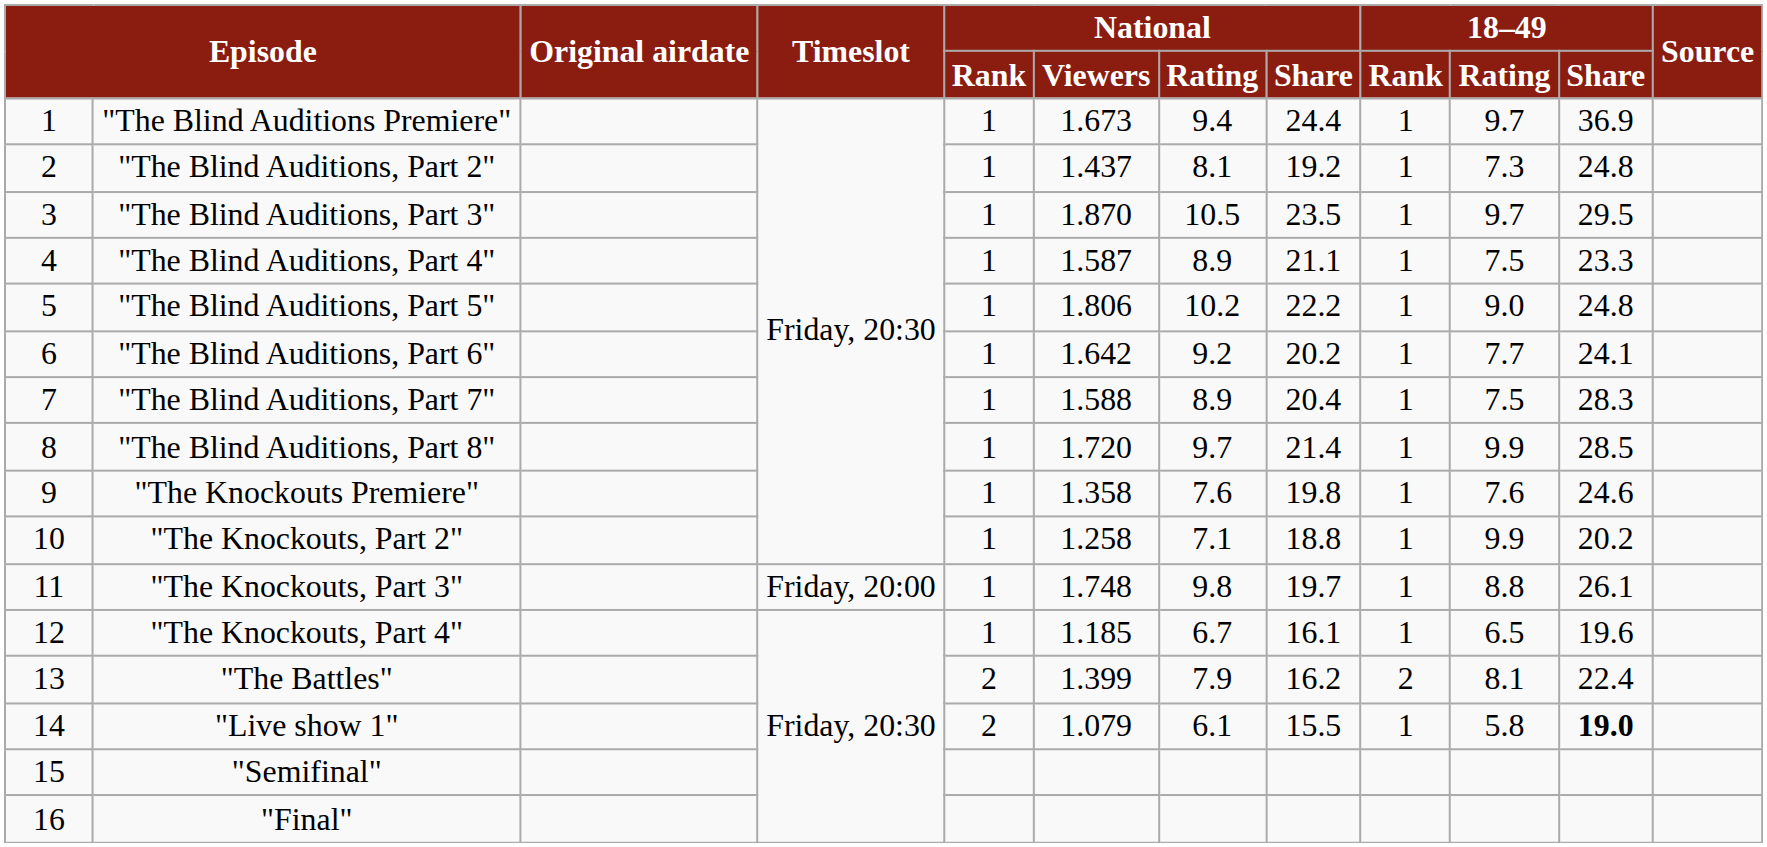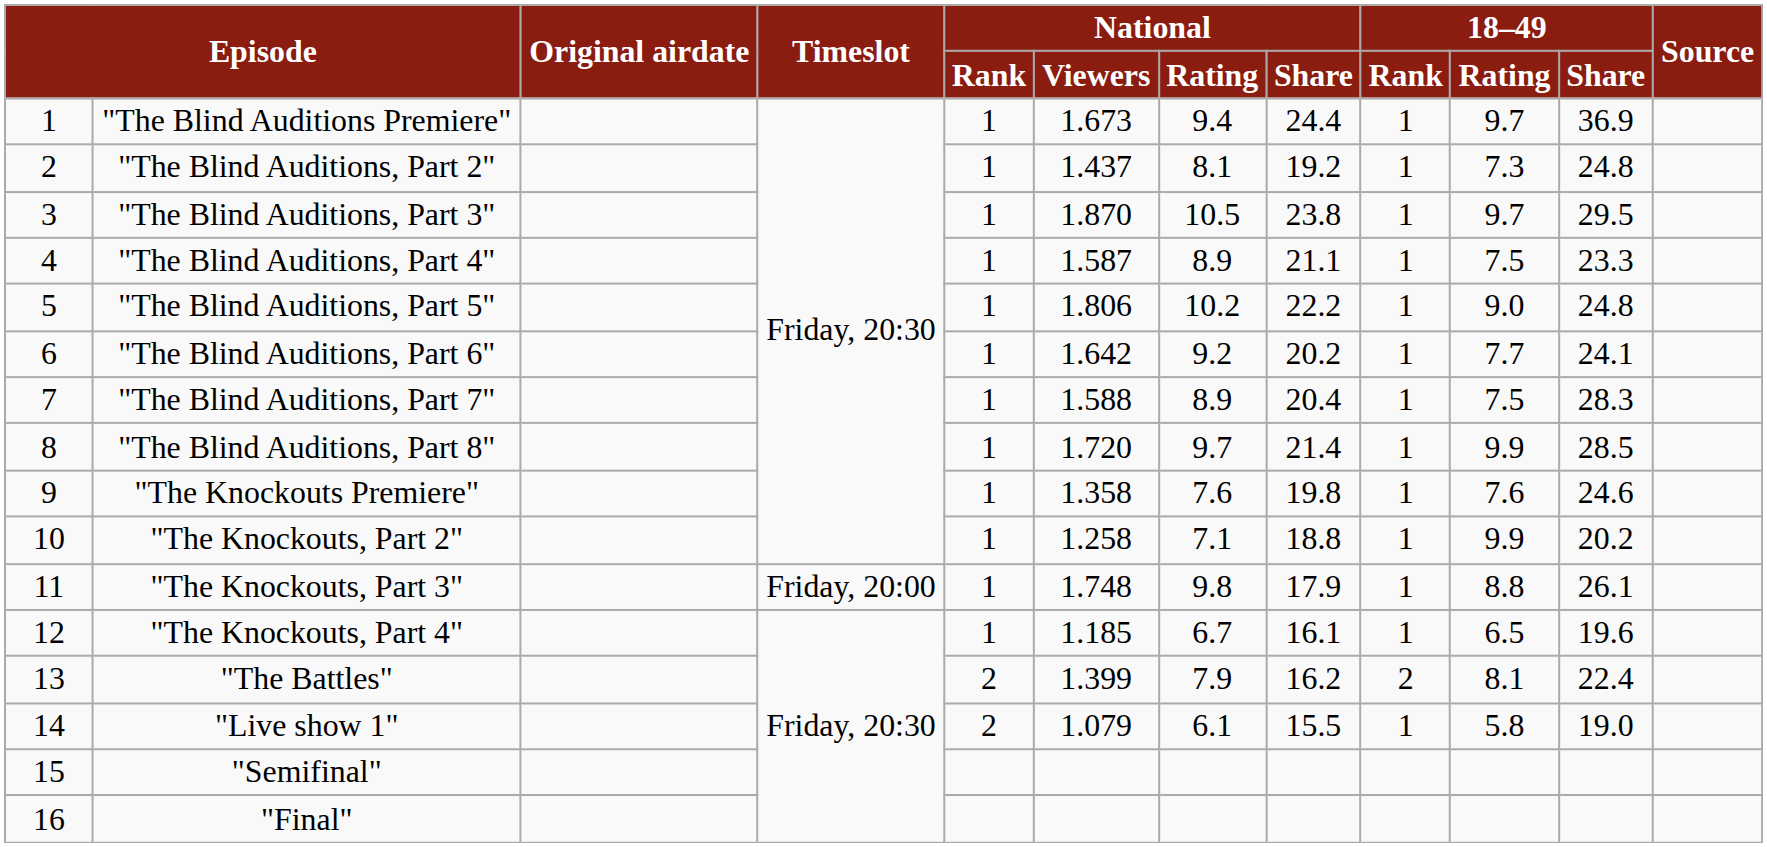"The Blind Auditions, Part 3" | National / Share: 23.5 -> 23.8
"The Knockouts, Part 3" | National / Share: 19.7 -> 17.9
"Live show 1" | 18–49 / Share: bold -> normal
